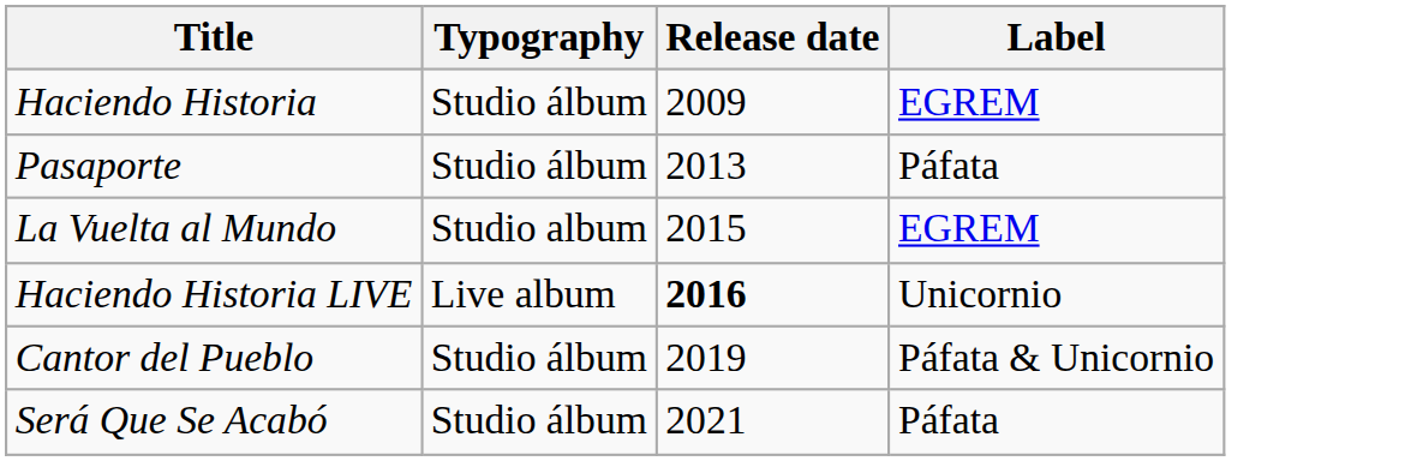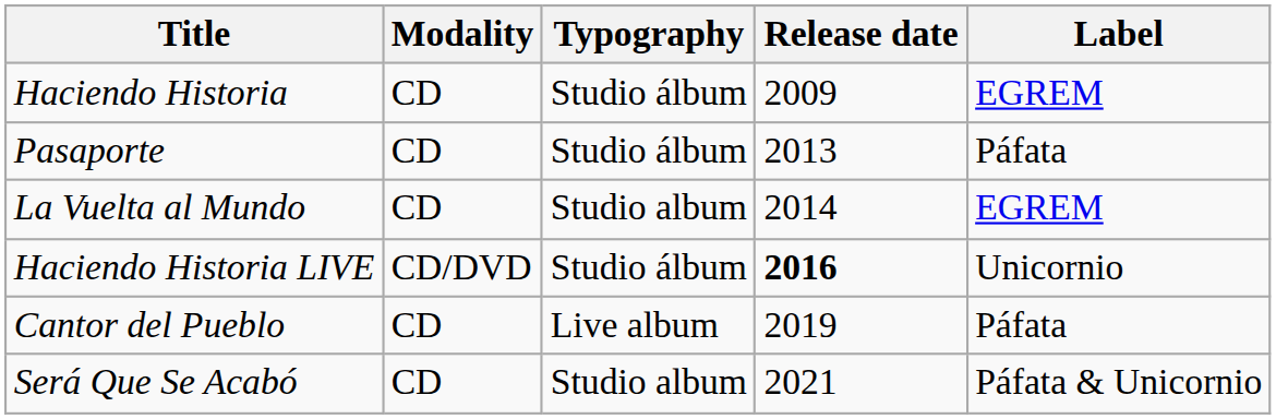+ column: Modality | CD | CD | CD | CD/DVD | CD | CD
La Vuelta al Mundo | Release date: 2015 -> 2014
Haciendo Historia LIVE | Typography: Live album -> Studio álbum
Cantor del Pueblo | Typography: Studio álbum -> Live album
Cantor del Pueblo | Label: Páfata & Unicornio -> Páfata
Será Que Se Acabó | Typography: Studio álbum -> Studio album
Será Que Se Acabó | Label: Páfata -> Páfata & Unicornio
